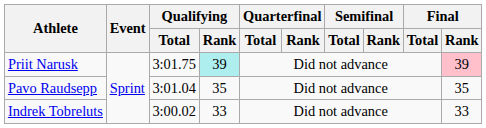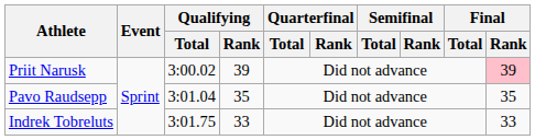Priit Narusk | Qualifying / Total: 3:01.75 -> 3:00.02
Priit Narusk | Qualifying / Rank: paleturquoise background -> no background
Indrek Tobreluts | Qualifying / Total: 3:00.02 -> 3:01.75
